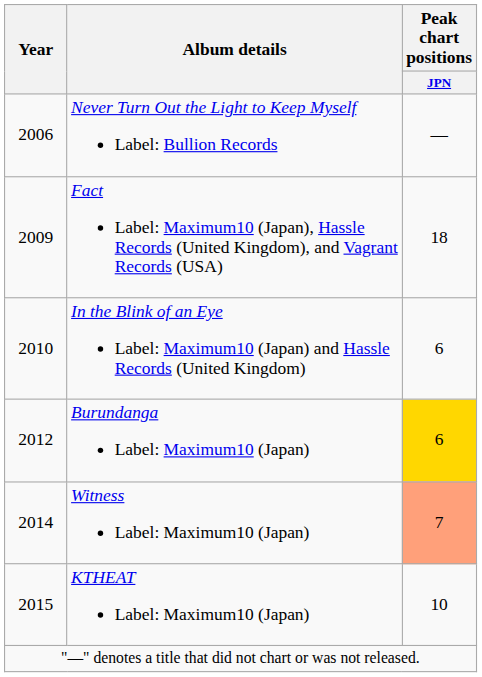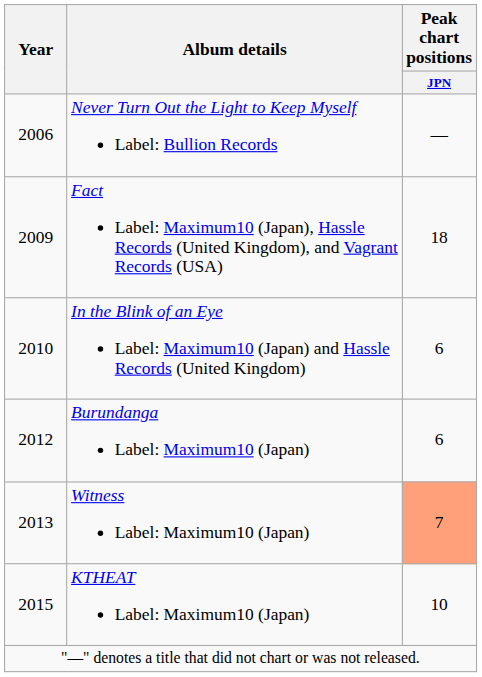Burundanga Label: Maximum10 (Japan) | Peak chart positions / JPN: gold background -> no background
Witness Label: Maximum10 (Japan) | Year: 2014 -> 2013
